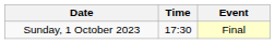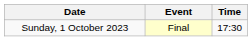columns swapped: Time <-> Event
